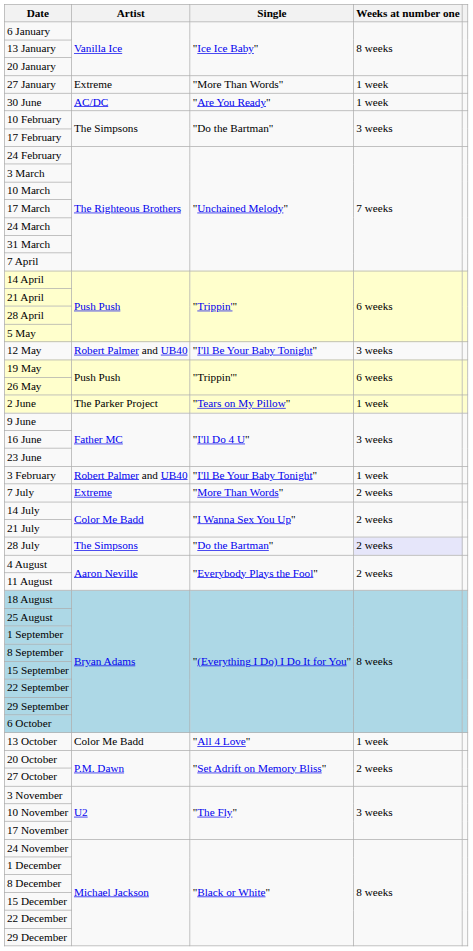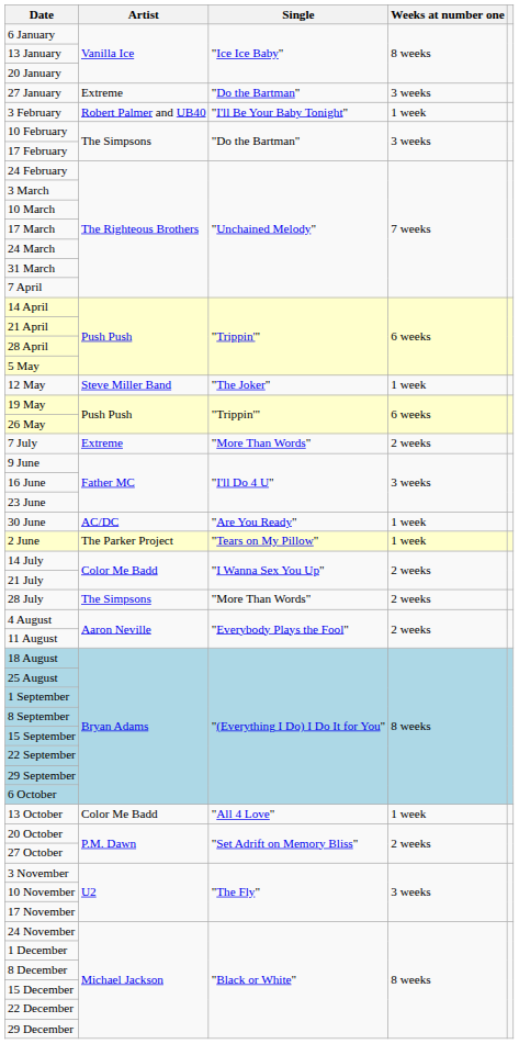27 January | Single: "More Than Words" -> "Do the Bartman"
27 January | Weeks at number one: 1 week -> 3 weeks
rows swapped: 3 February <-> 30 June
12 May | Artist: Robert Palmer and UB40 -> Steve Miller Band
12 May | Single: "I'll Be Your Baby Tonight" -> "The Joker"
12 May | Weeks at number one: 3 weeks -> 1 week
rows swapped: 2 June <-> 7 July
28 July | Single: "Do the Bartman" -> "More Than Words"
28 July | Weeks at number one: lavender background -> no background
